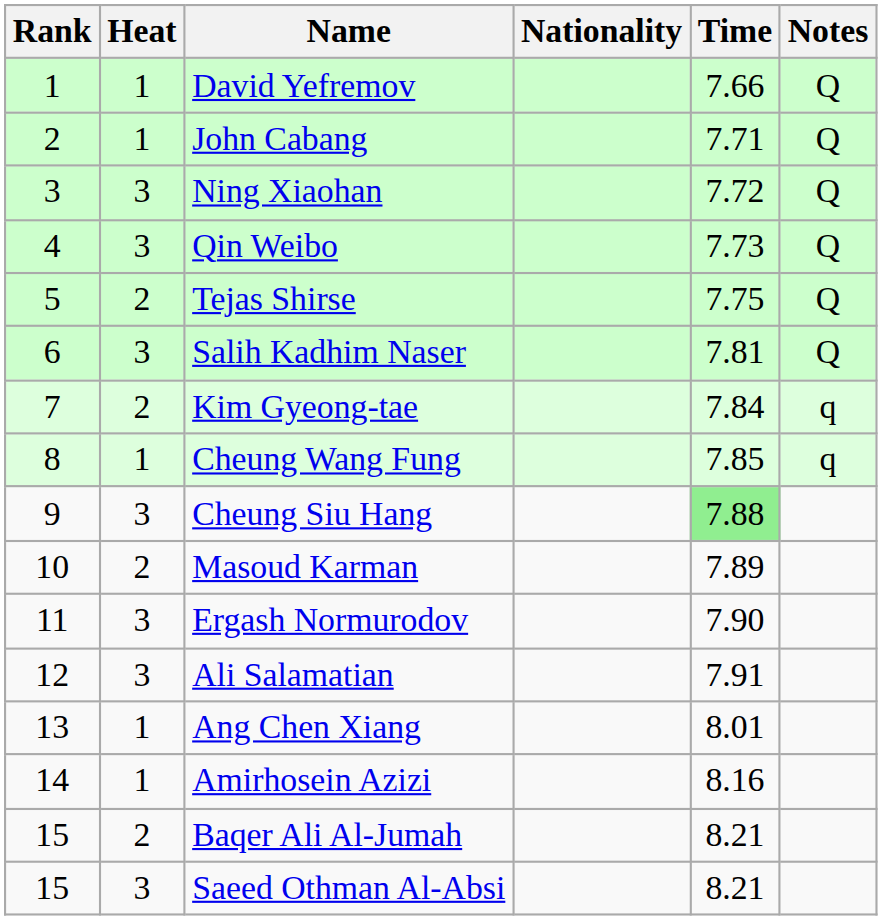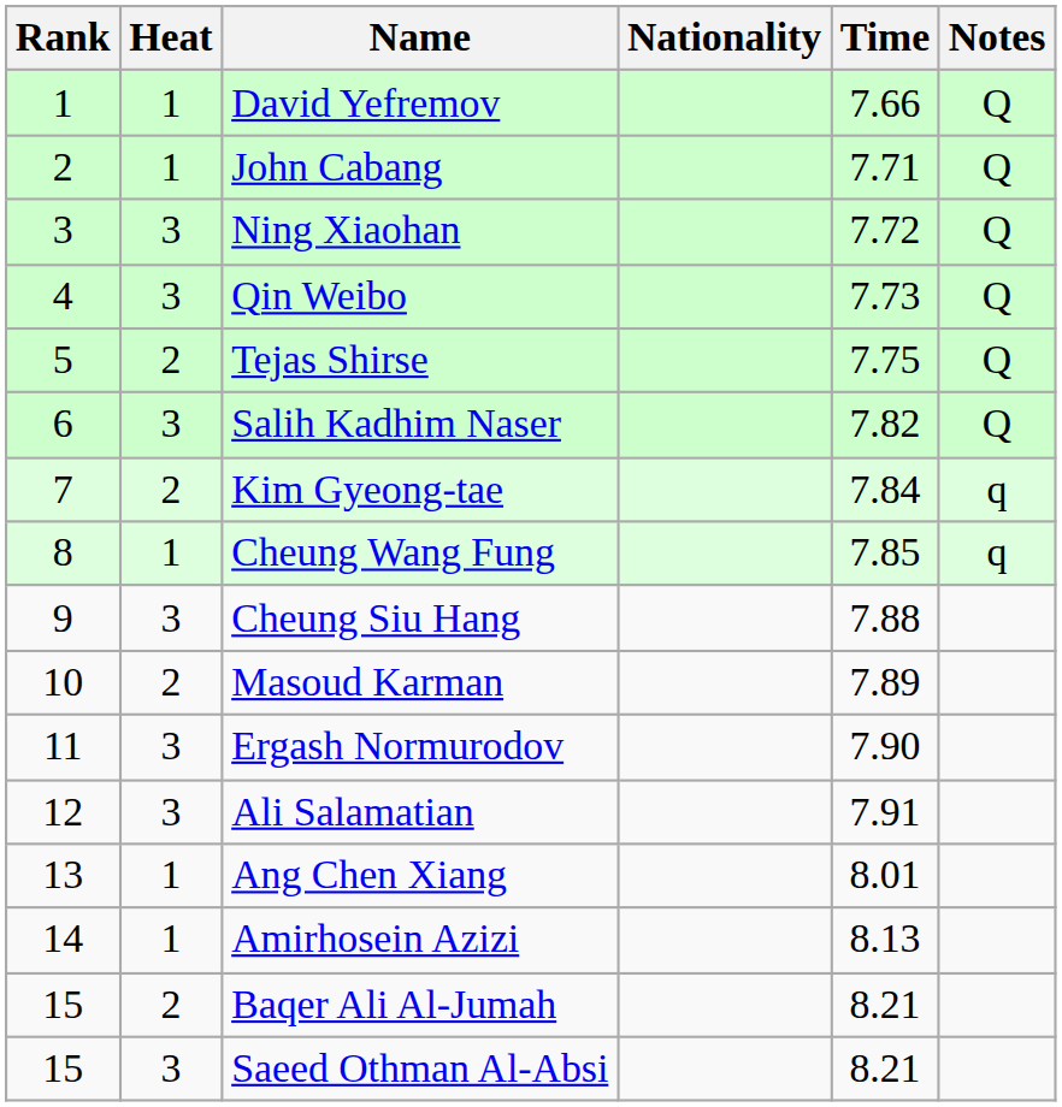Salih Kadhim Naser | Time: 7.81 -> 7.82
Cheung Siu Hang | Time: lightgreen background -> no background
Amirhosein Azizi | Time: 8.16 -> 8.13
